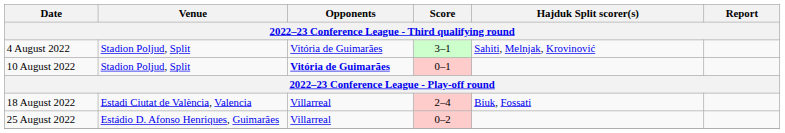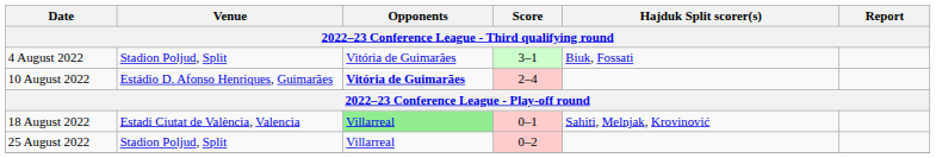4 August 2022 | Hajduk Split scorer(s): Sahiti, Melnjak, Krovinović -> Biuk, Fossati
10 August 2022 | Venue: Stadion Poljud, Split -> Estádio D. Afonso Henriques, Guimarães
10 August 2022 | Score: 0–1 -> 2–4
18 August 2022 | Opponents: no background -> lightgreen background
18 August 2022 | Score: 2–4 -> 0–1
18 August 2022 | Hajduk Split scorer(s): Biuk, Fossati -> Sahiti, Melnjak, Krovinović
25 August 2022 | Venue: Estádio D. Afonso Henriques, Guimarães -> Stadion Poljud, Split
